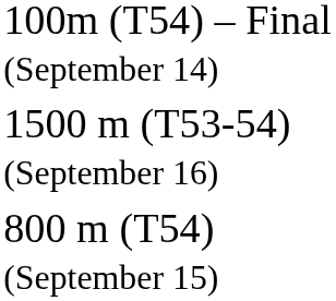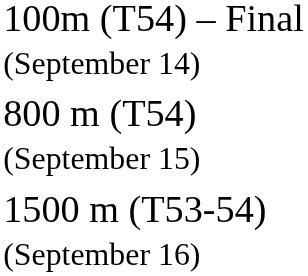rows swapped: 800 m (T54) (September 15) <-> 1500 m (T53-54) (September 16)
